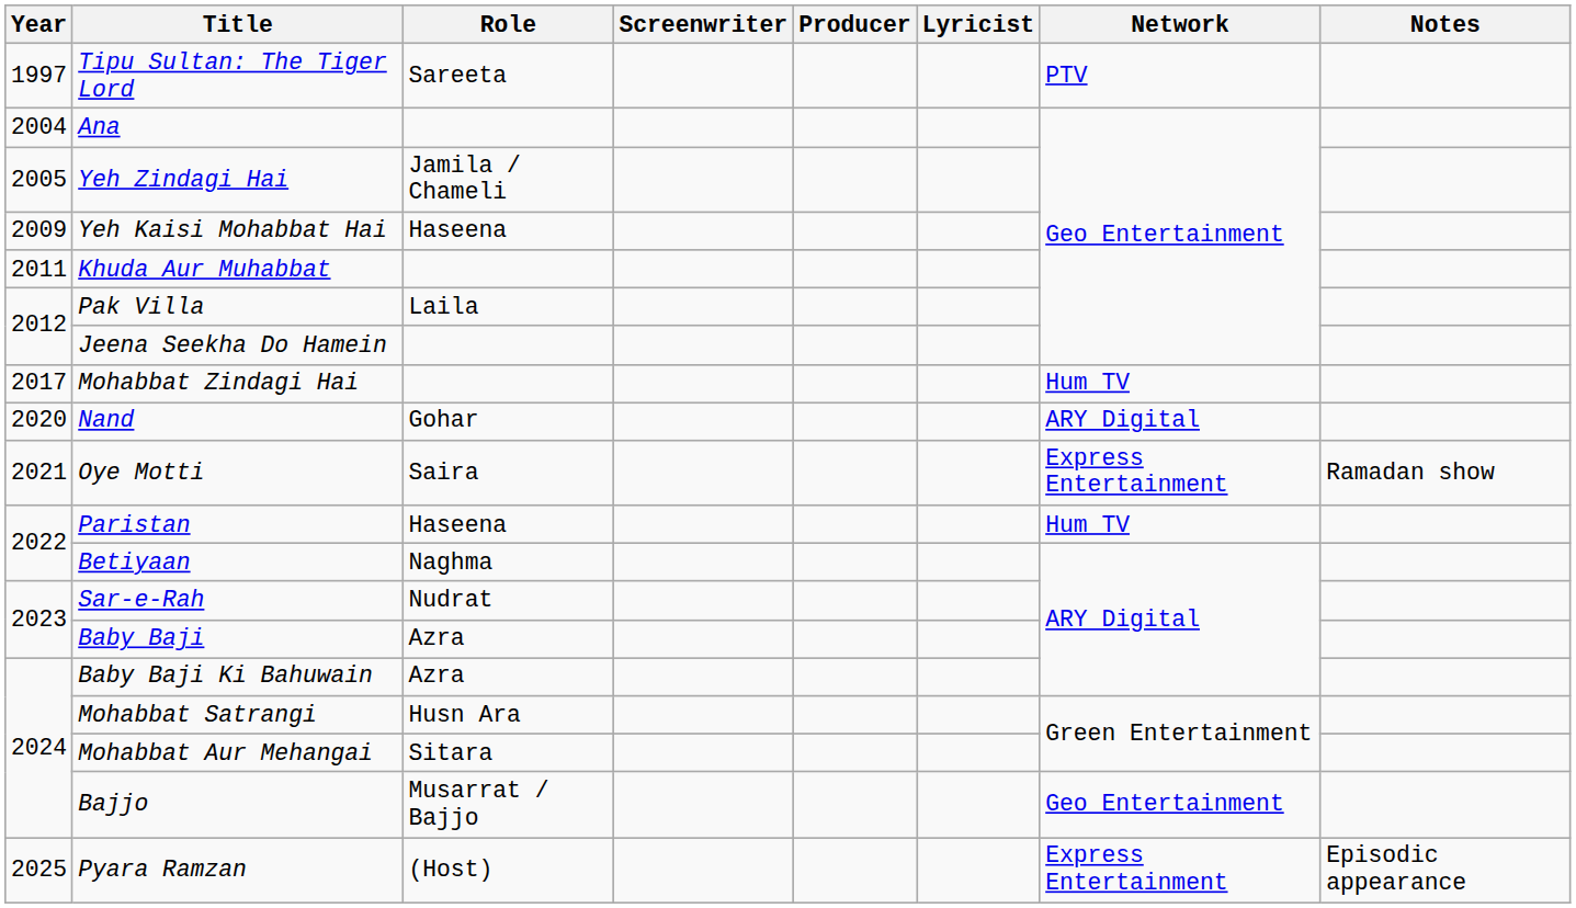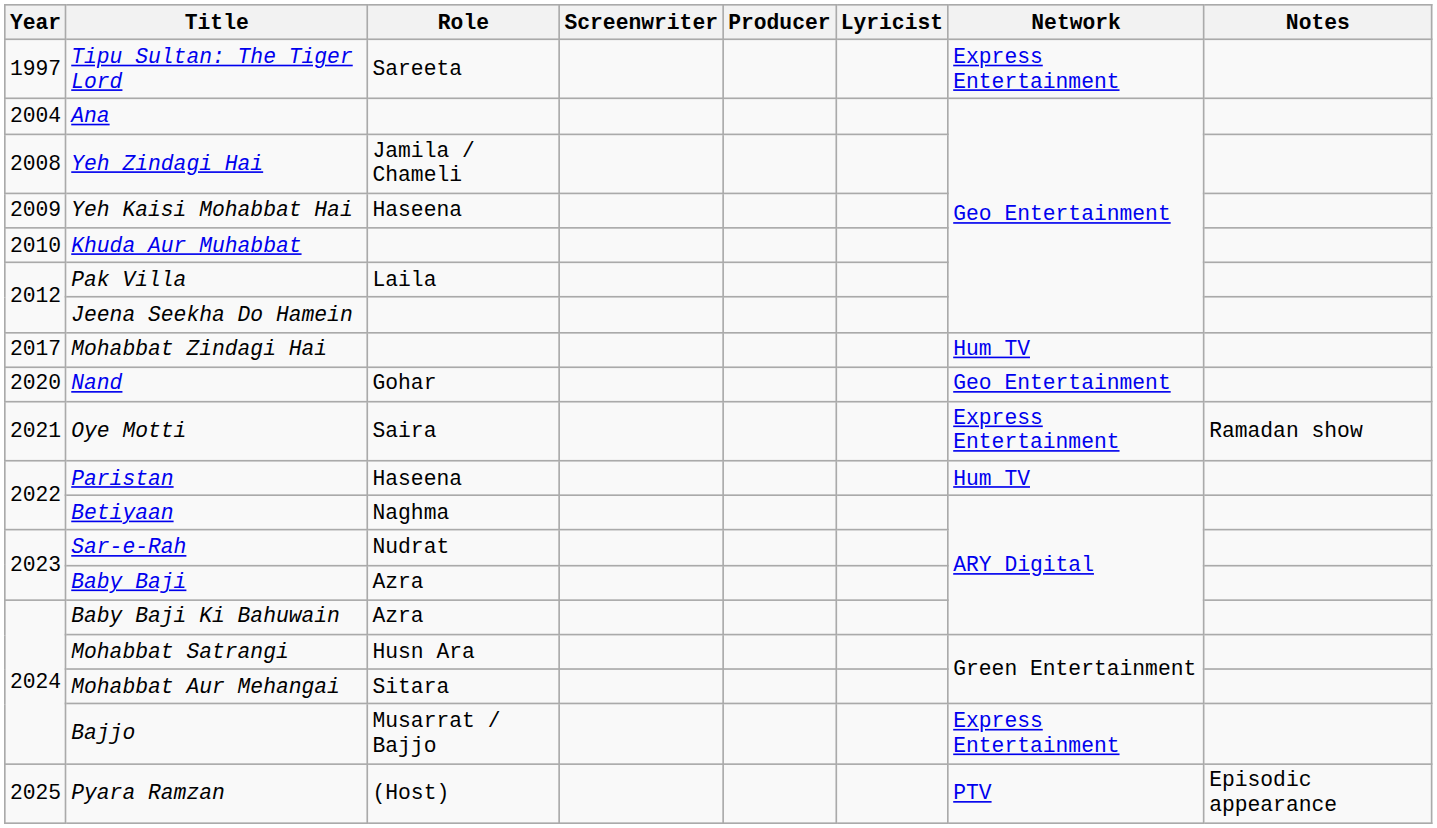Tipu Sultan: The Tiger Lord | Network: PTV -> Express Entertainment
Yeh Zindagi Hai | Year: 2005 -> 2008
Khuda Aur Muhabbat | Year: 2011 -> 2010
Nand | Network: ARY Digital -> Geo Entertainment
Bajjo | Network: Geo Entertainment -> Express Entertainment
Pyara Ramzan | Network: Express Entertainment -> PTV
